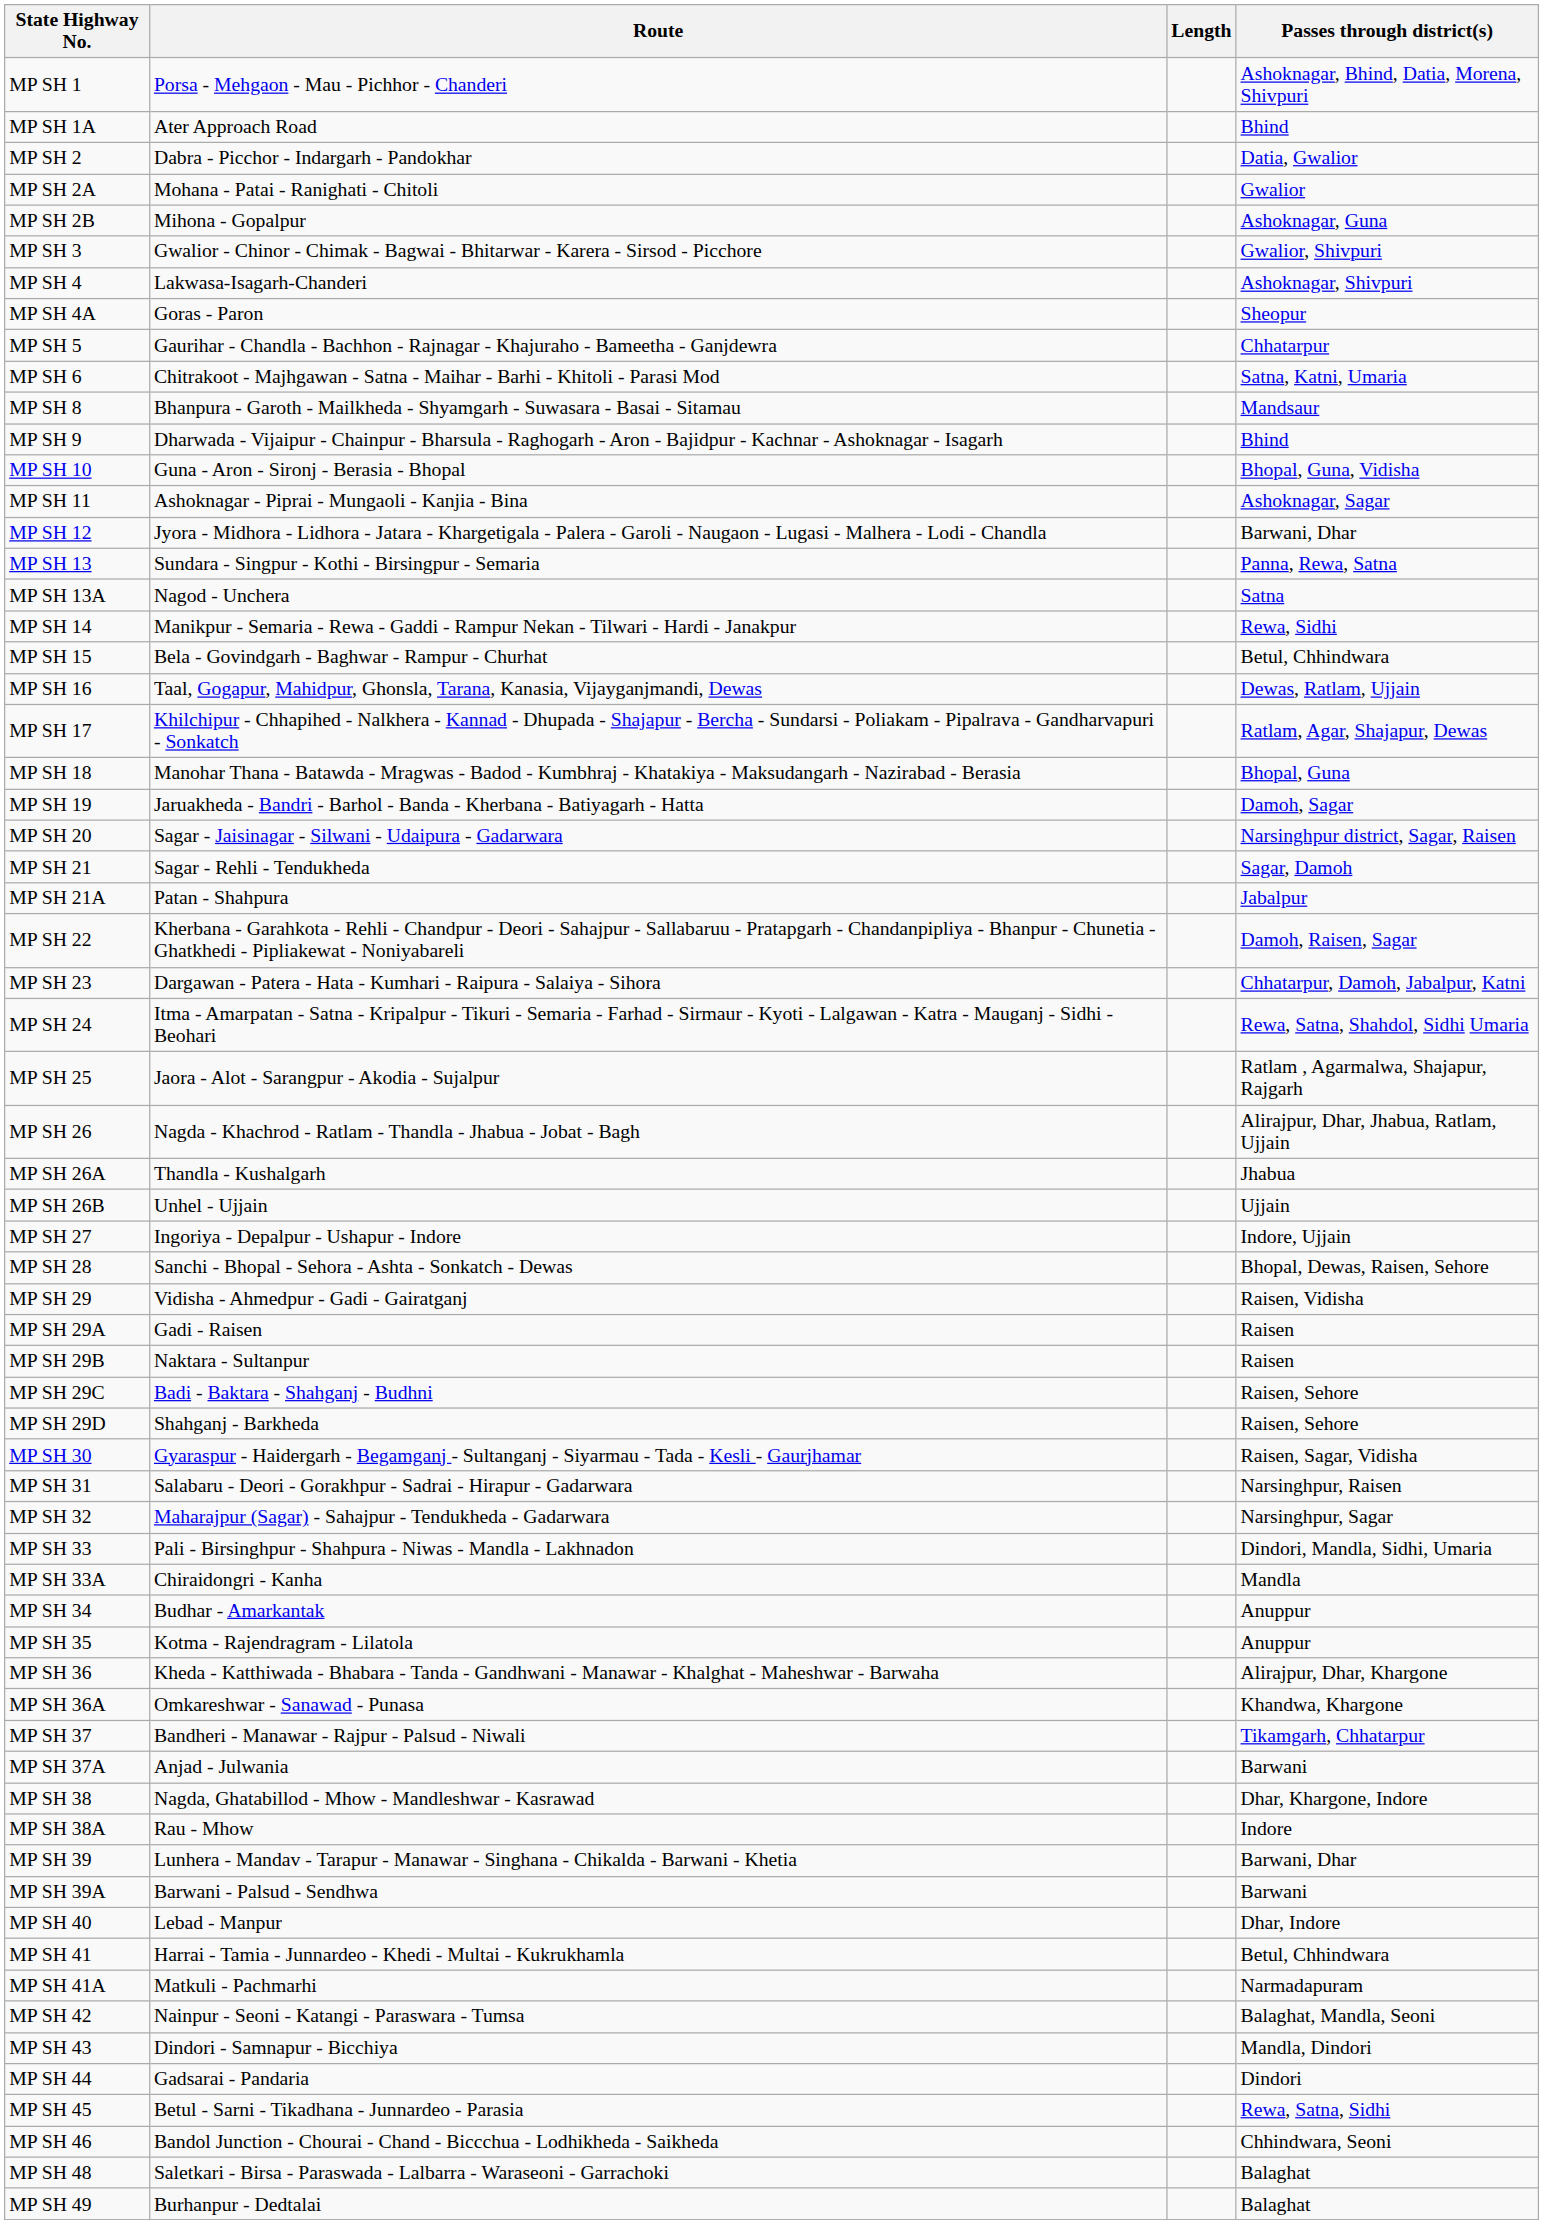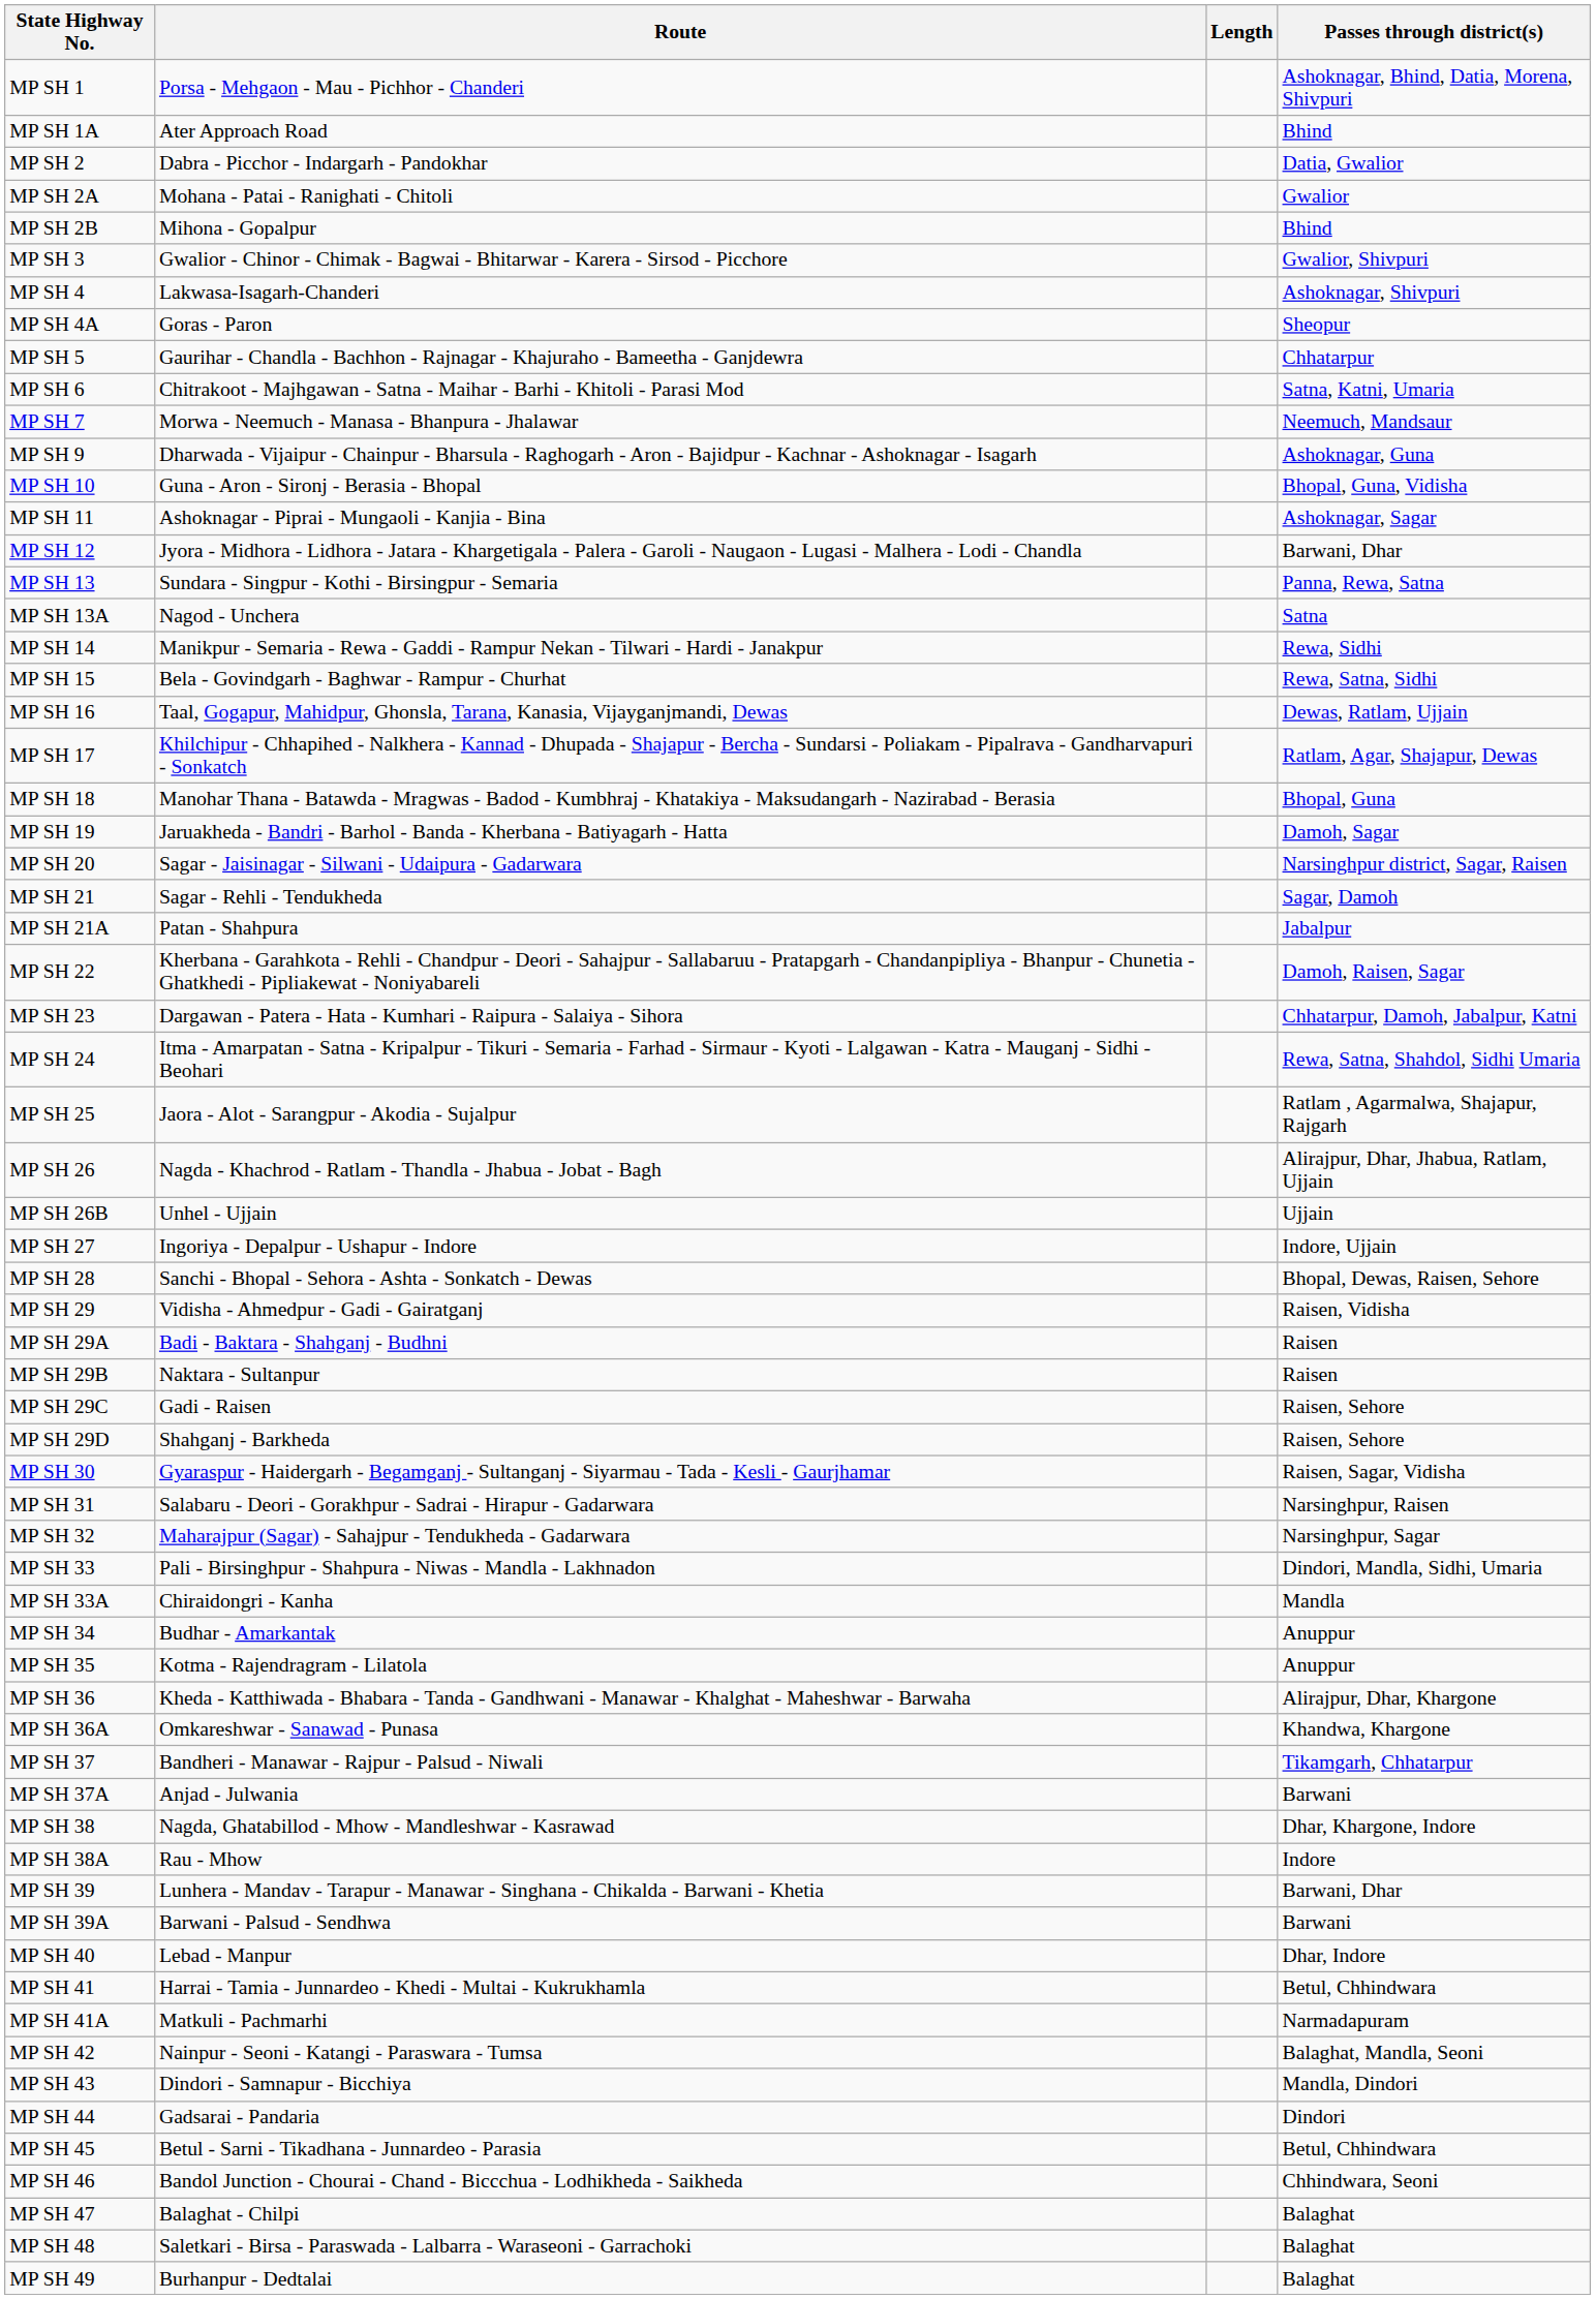MP SH 2B | Passes through district(s): Ashoknagar, Guna -> Bhind
+ row: MP SH 7 | Morwa - Neemuch - Manasa - Bhanpura - Jhalawar | Neemuch, Mandsaur
- row: MP SH 8 | Bhanpura - Garoth - Mailkheda - Shyamgarh - Suwasara - Basai - Sitamau | Mandsaur
MP SH 9 | Passes through district(s): Bhind -> Ashoknagar, Guna
MP SH 15 | Passes through district(s): Betul, Chhindwara -> Rewa, Satna, Sidhi
- row: MP SH 26A | Thandla - Kushalgarh | Jhabua
MP SH 29A | Route: Gadi - Raisen -> Badi - Baktara - Shahganj - Budhni
MP SH 29C | Route: Badi - Baktara - Shahganj - Budhni -> Gadi - Raisen
MP SH 45 | Passes through district(s): Rewa, Satna, Sidhi -> Betul, Chhindwara
+ row: MP SH 47 | Balaghat - Chilpi | Balaghat
